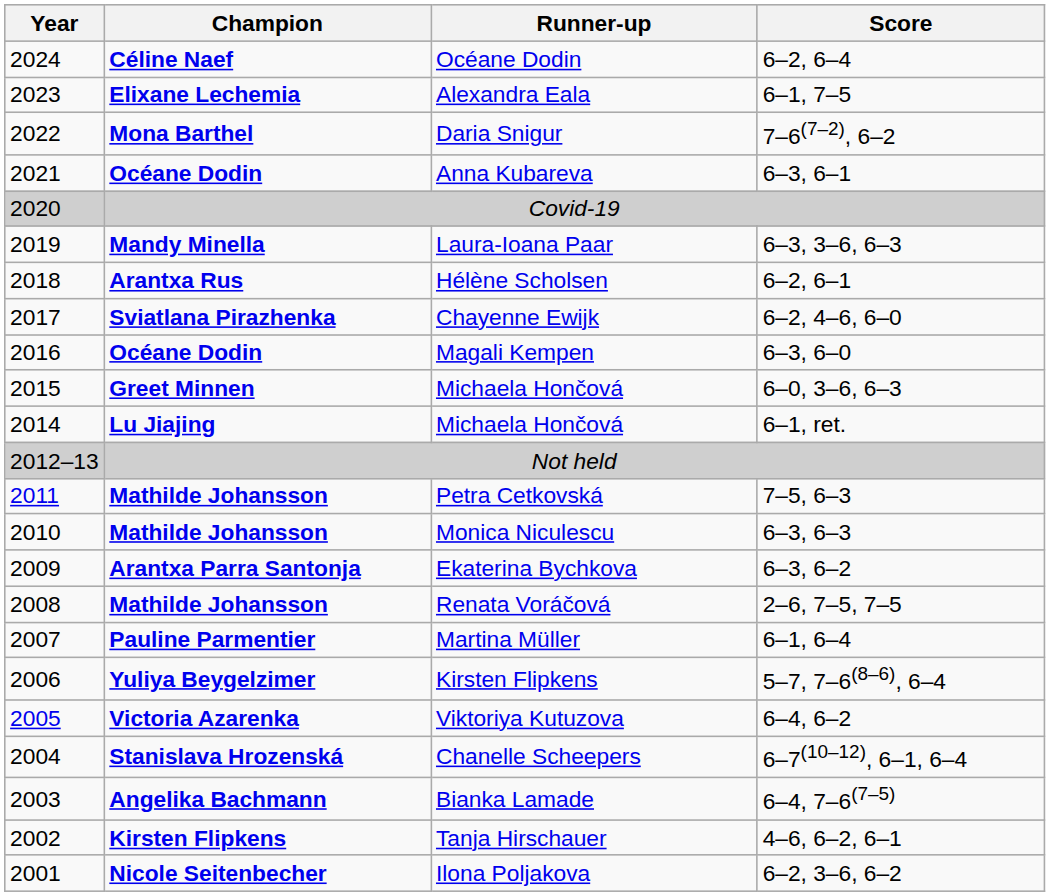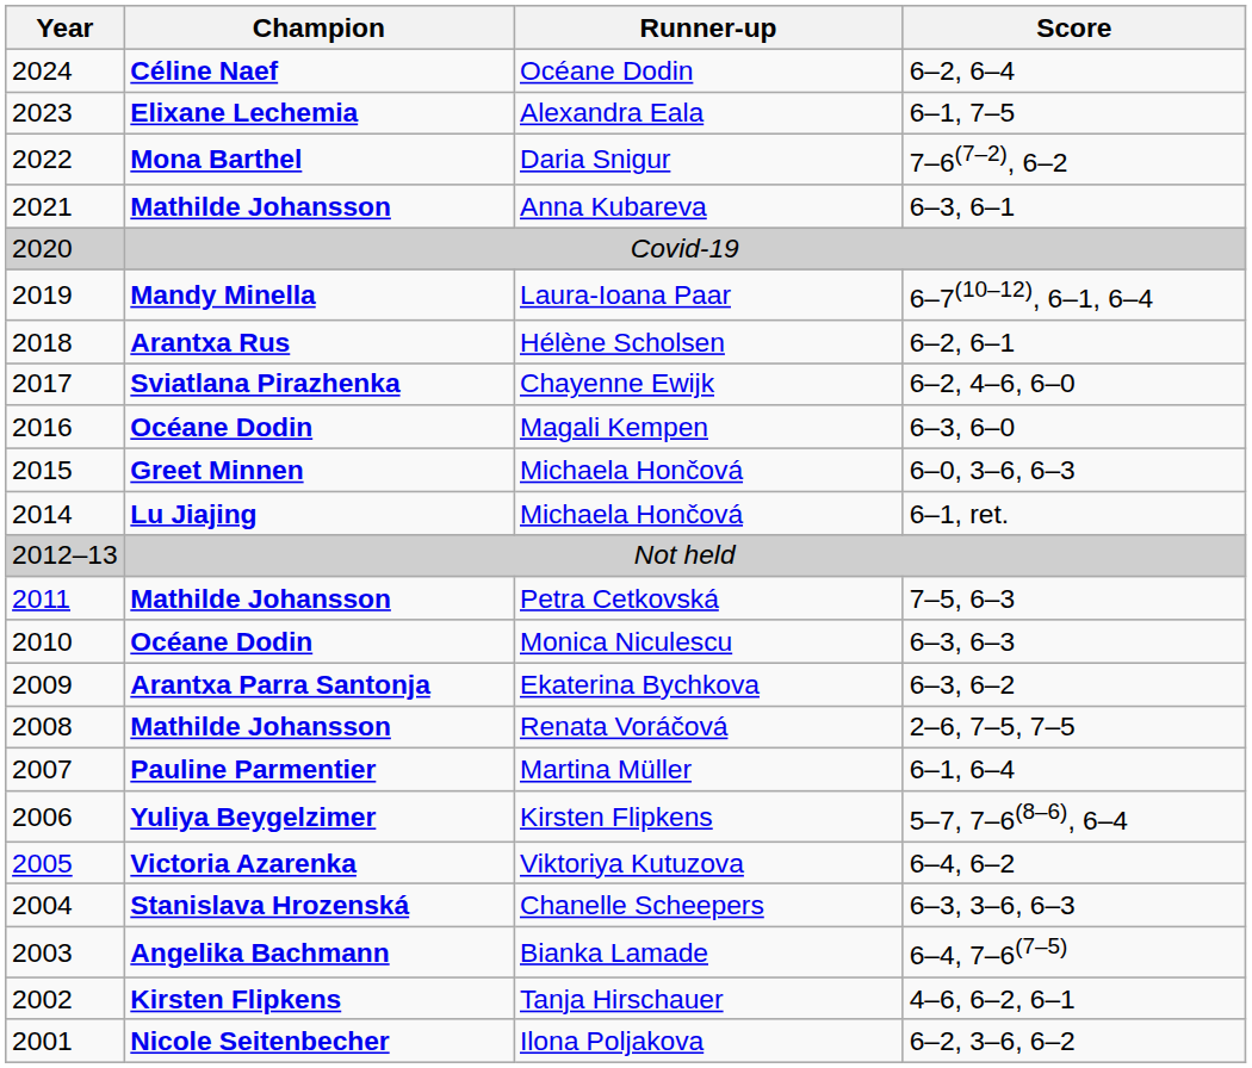Anna Kubareva | Champion: Océane Dodin -> Mathilde Johansson
Laura-Ioana Paar | Score: 6–3, 3–6, 6–3 -> 6–7(10–12), 6–1, 6–4
Monica Niculescu | Champion: Mathilde Johansson -> Océane Dodin
Chanelle Scheepers | Score: 6–7(10–12), 6–1, 6–4 -> 6–3, 3–6, 6–3
